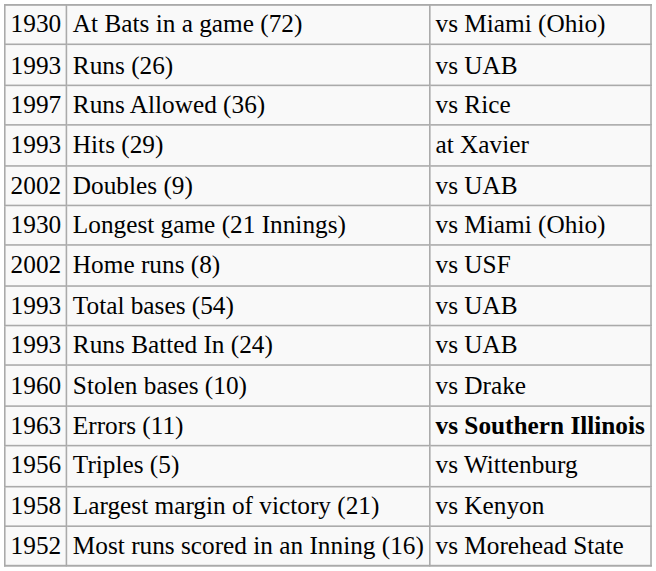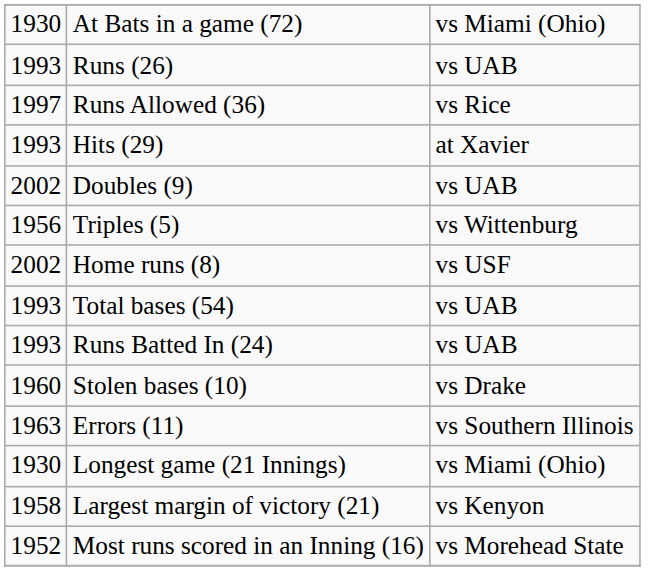rows swapped: Triples (5) <-> Longest game (21 Innings)
Errors (11) | column 3: bold -> normal
